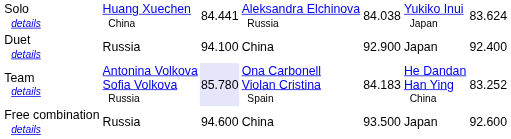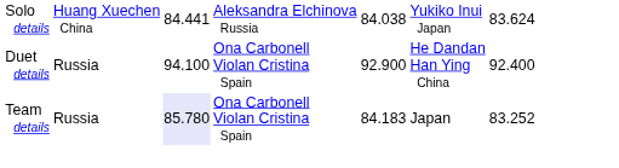Duet details | column 4: China -> Ona Carbonell Violan Cristina Spain
Duet details | column 6: Japan -> He Dandan Han Ying China
Team details | column 2: Antonina Volkova Sofia Volkova Russia -> Russia
Team details | column 6: He Dandan Han Ying China -> Japan
- row: Free combination details | Russia | 94.600 | China | 93.500 | Japan | 92.600
